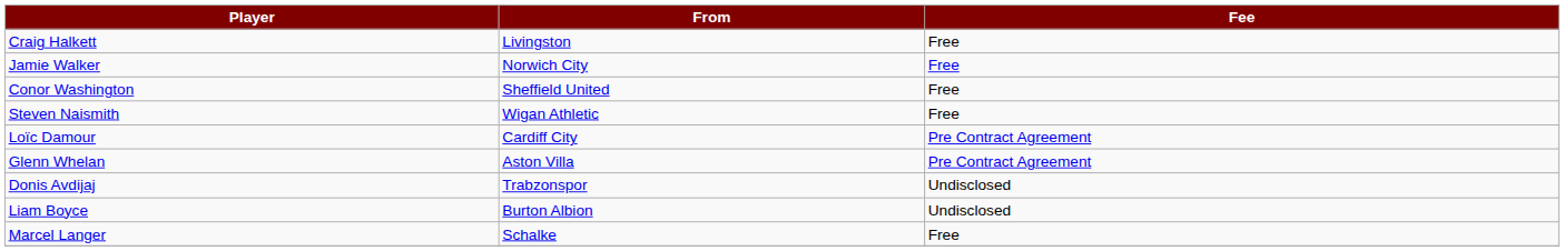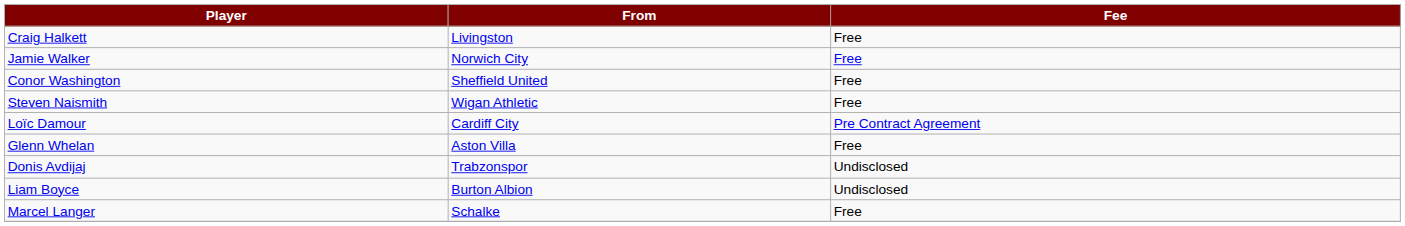Glenn Whelan | Fee: Pre Contract Agreement -> Free
